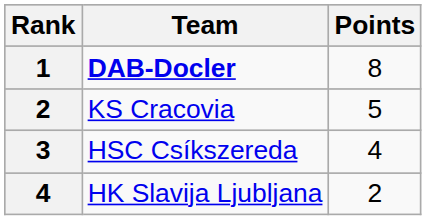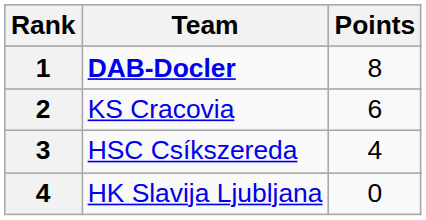KS Cracovia | Points: 5 -> 6
HK Slavija Ljubljana | Points: 2 -> 0
